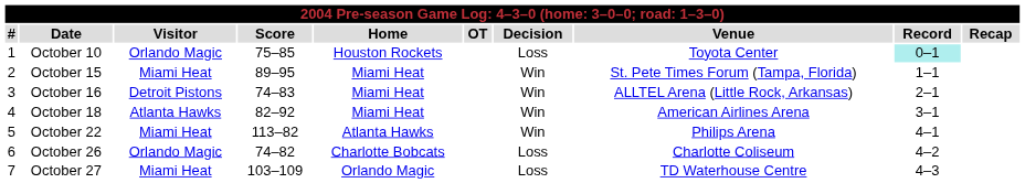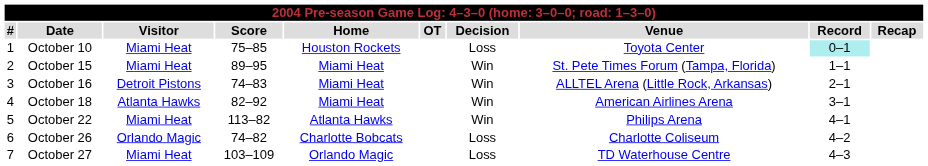October 10 | Visitor: Orlando Magic -> Miami Heat
